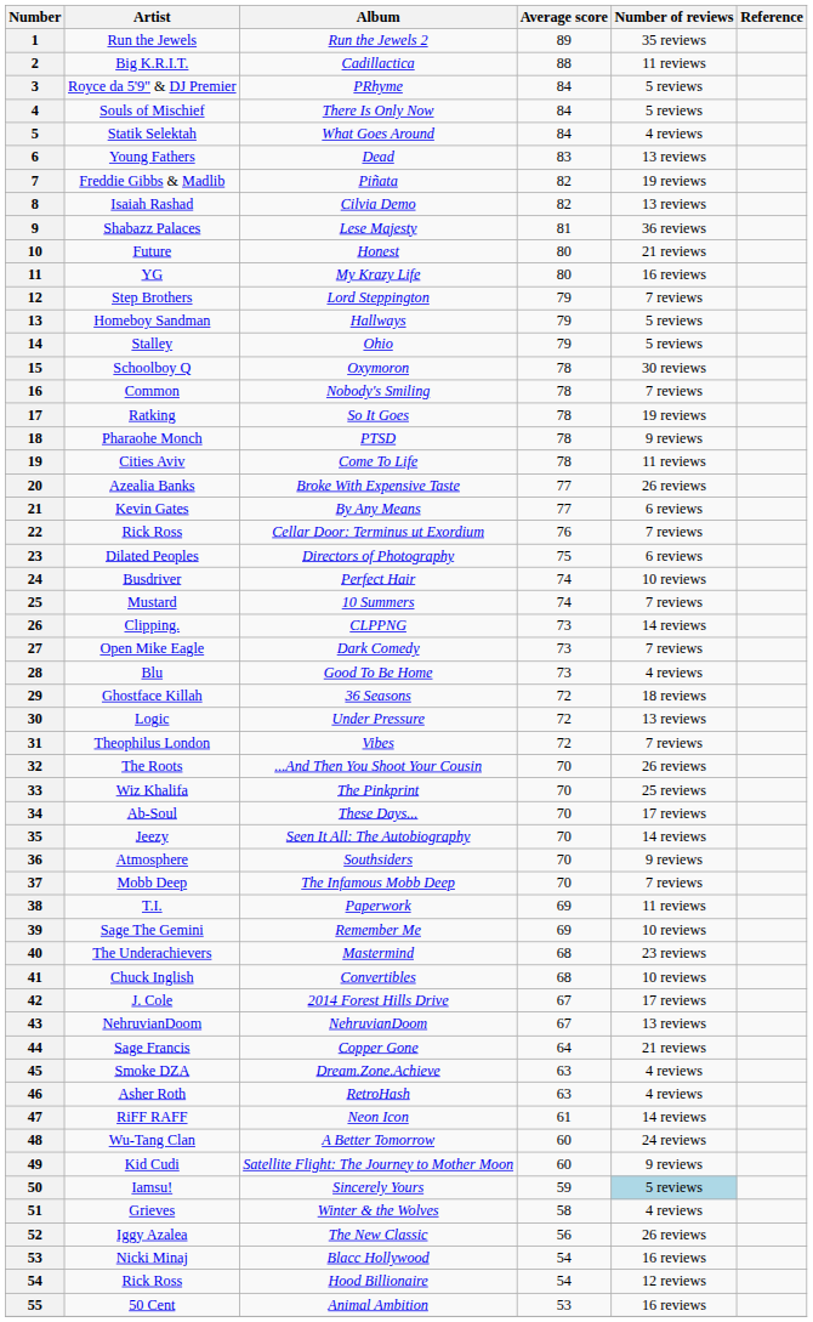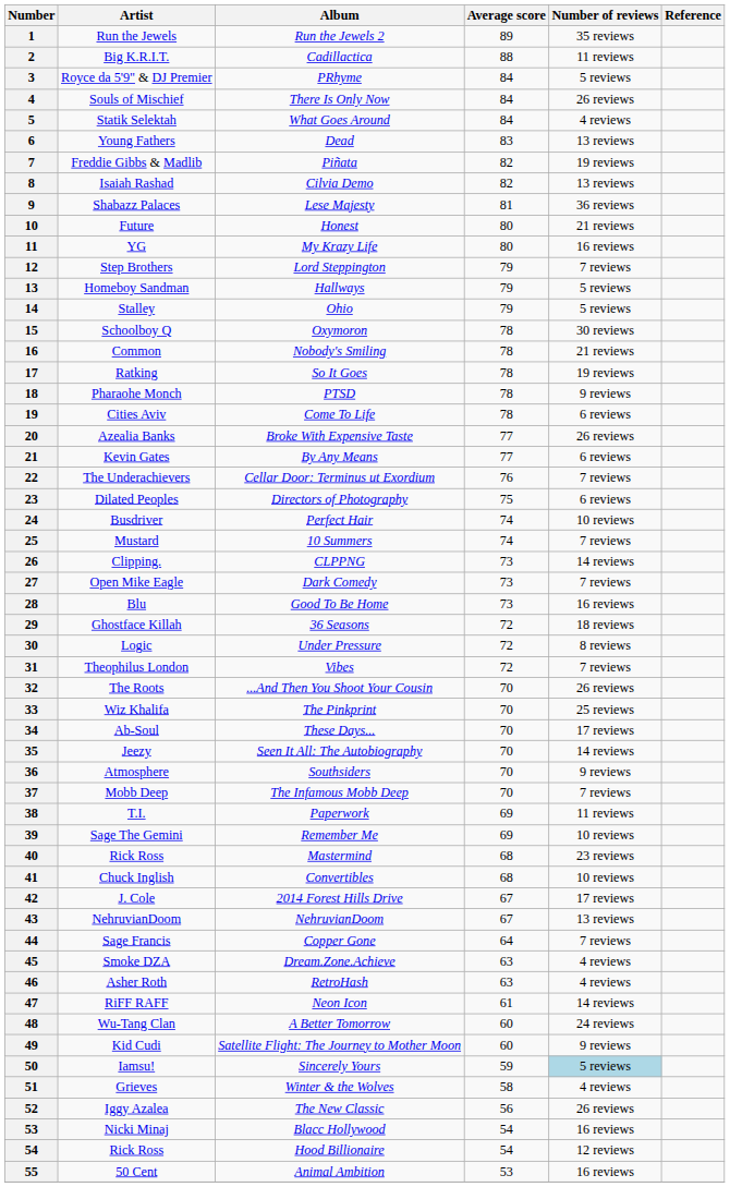There Is Only Now | Number of reviews: 5 reviews -> 26 reviews
Nobody's Smiling | Number of reviews: 7 reviews -> 21 reviews
Come To Life | Number of reviews: 11 reviews -> 6 reviews
Cellar Door: Terminus ut Exordium | Artist: Rick Ross -> The Underachievers
Good To Be Home | Number of reviews: 4 reviews -> 16 reviews
Under Pressure | Number of reviews: 13 reviews -> 8 reviews
Mastermind | Artist: The Underachievers -> Rick Ross
Copper Gone | Number of reviews: 21 reviews -> 7 reviews
